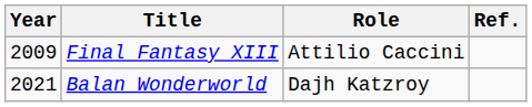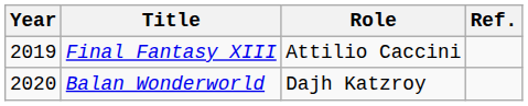Final Fantasy XIII | Year: 2009 -> 2019
Balan Wonderworld | Year: 2021 -> 2020
